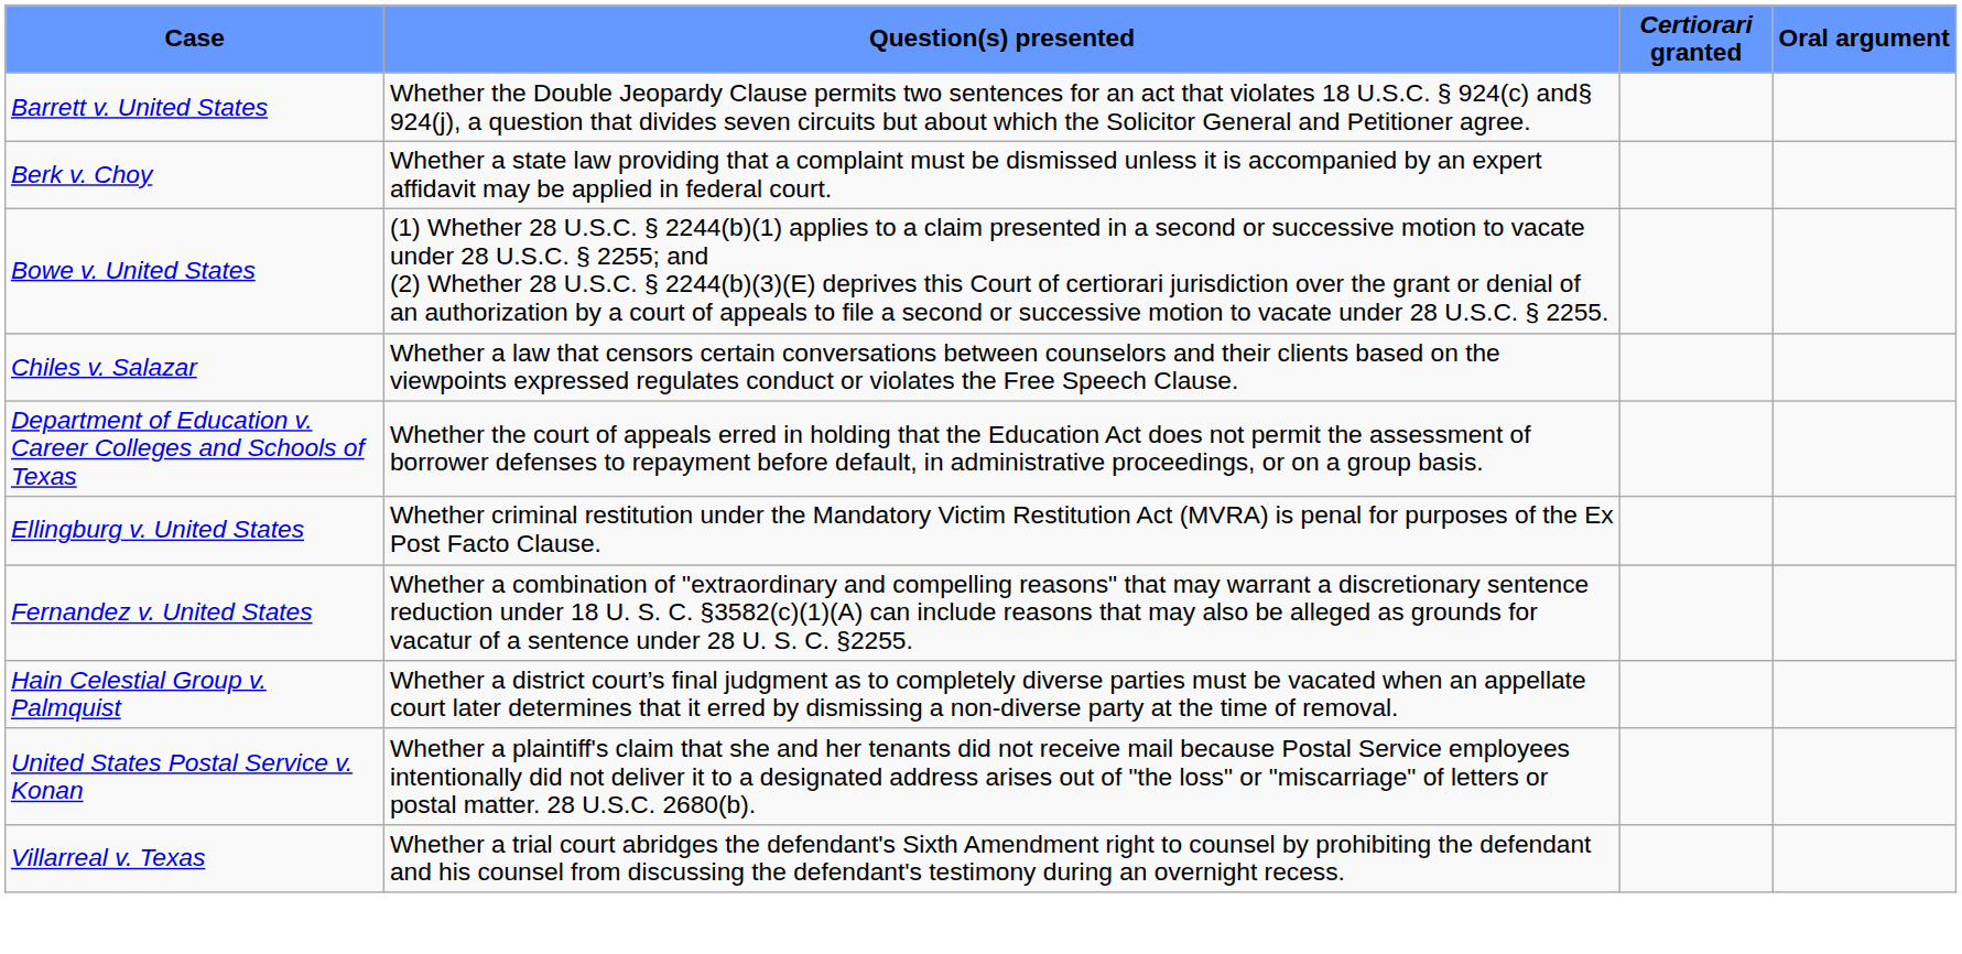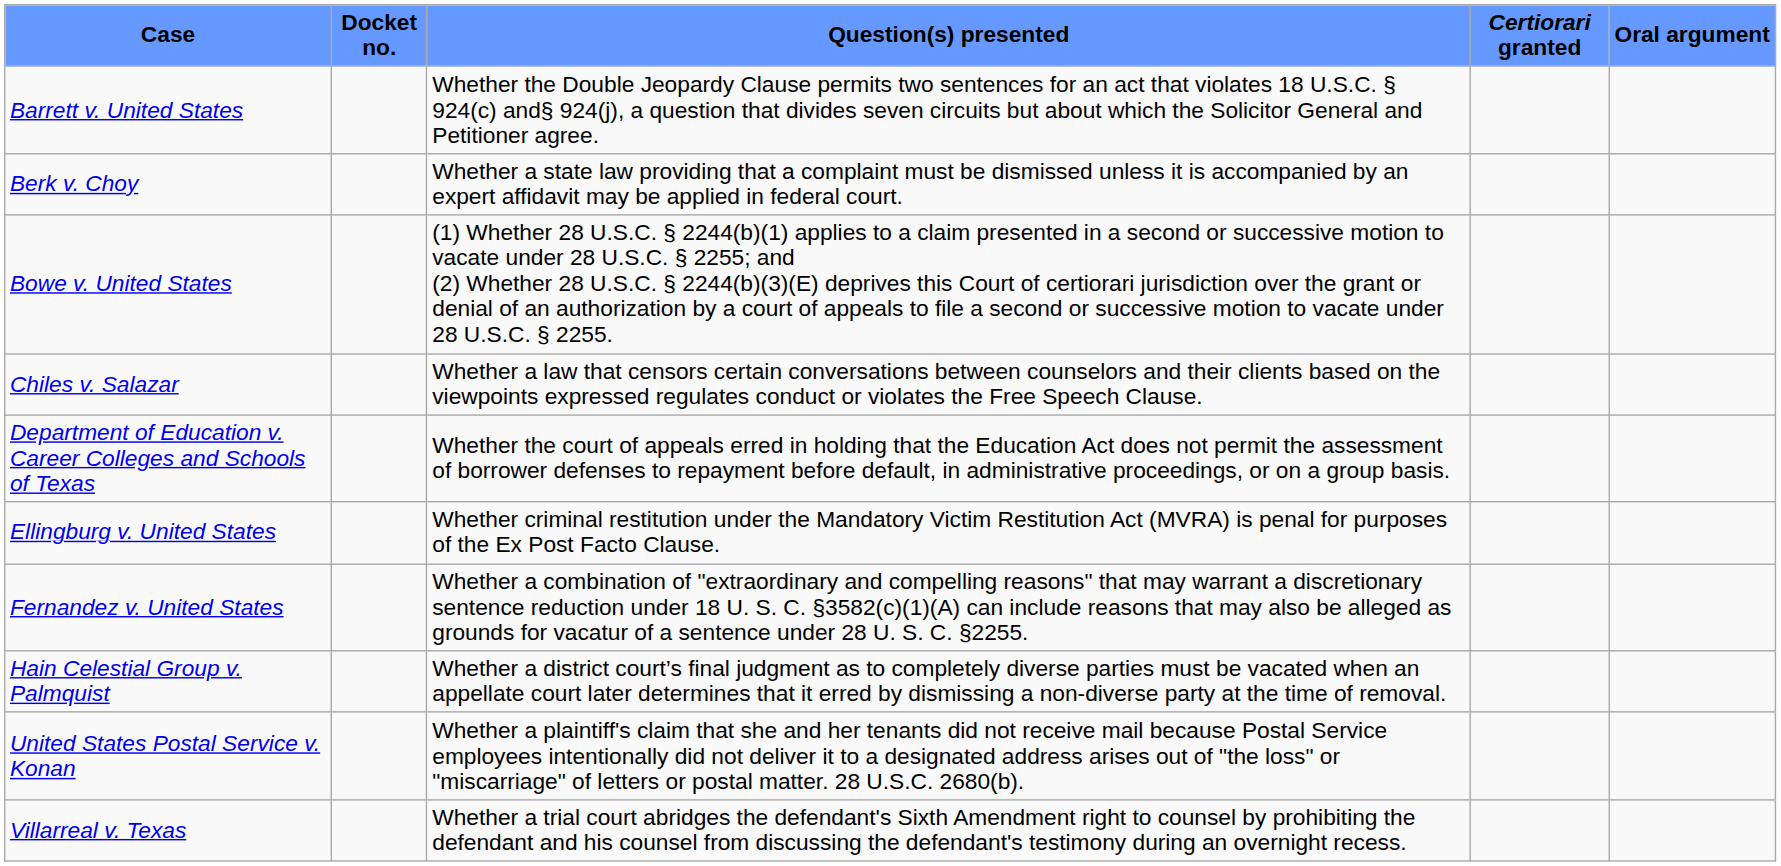+ column: Docket no.
